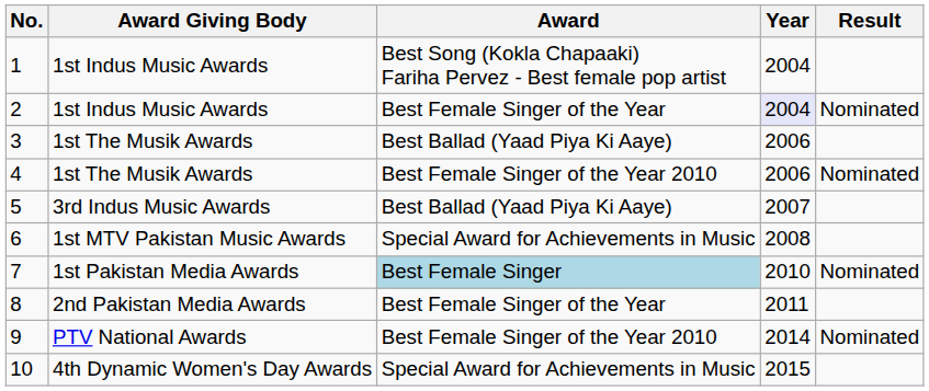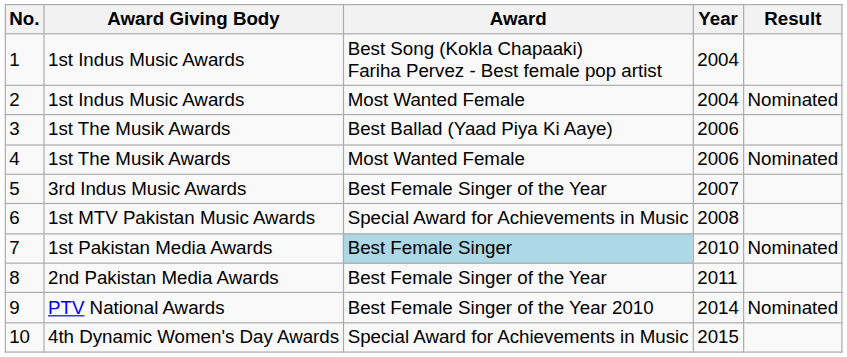2 | Award: Best Female Singer of the Year -> Most Wanted Female
2 | Year: lavender background -> no background
4 | Award: Best Female Singer of the Year 2010 -> Most Wanted Female
5 | Award: Best Ballad (Yaad Piya Ki Aaye) -> Best Female Singer of the Year
